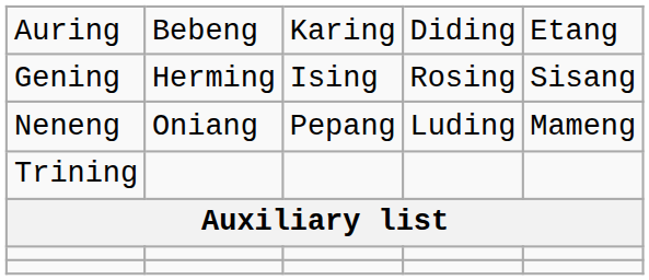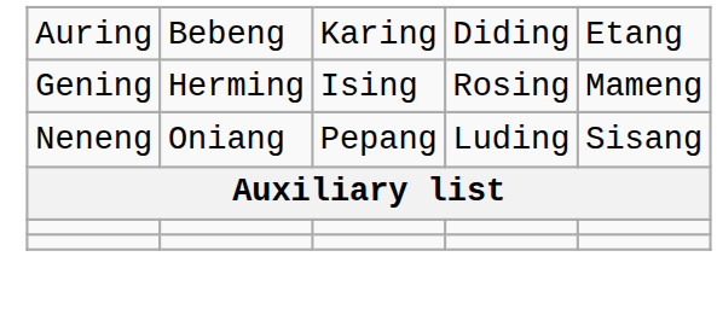Gening | column 5: Sisang -> Mameng
Neneng | column 5: Mameng -> Sisang
- row: Trining
